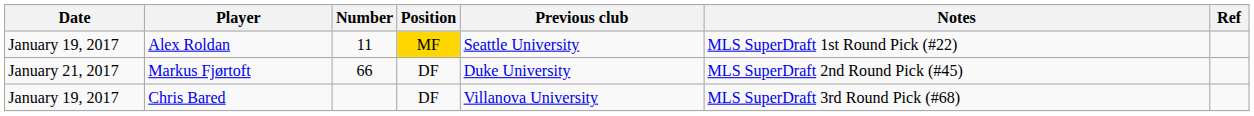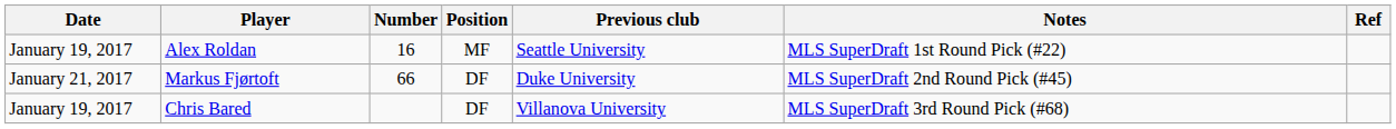Alex Roldan | Number: 11 -> 16
Alex Roldan | Position: gold background -> no background
